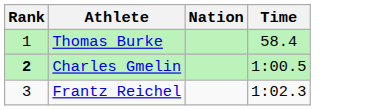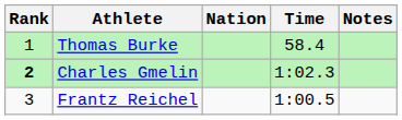+ column: Notes
Charles Gmelin | Time: 1:00.5 -> 1:02.3
Frantz Reichel | Time: 1:02.3 -> 1:00.5
